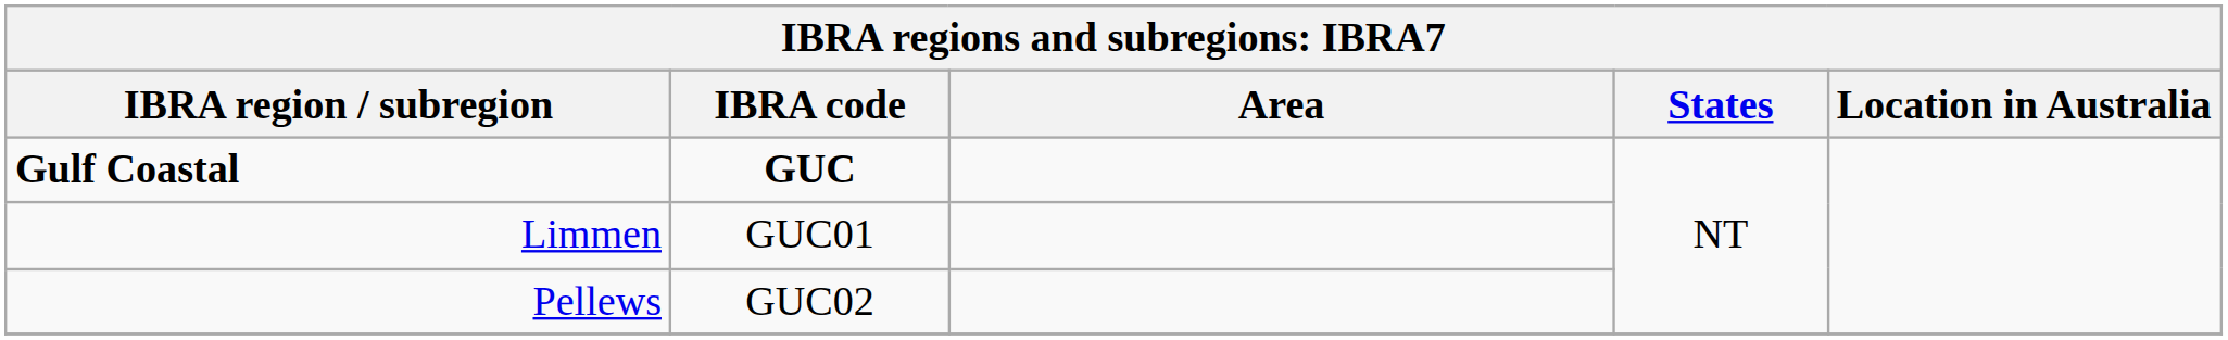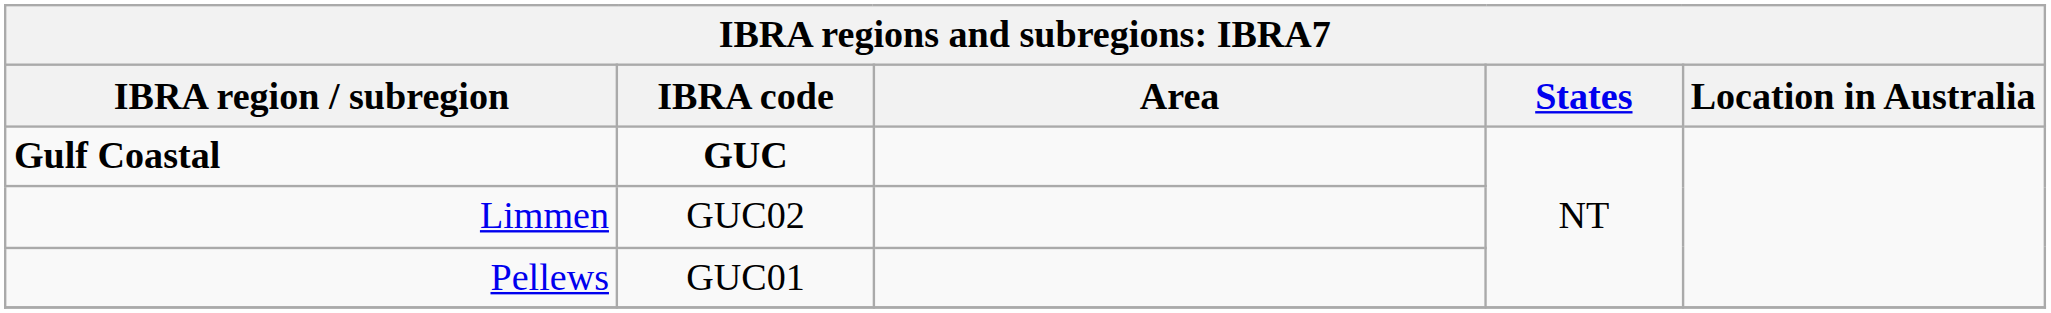Limmen | IBRA code: GUC01 -> GUC02
Pellews | IBRA code: GUC02 -> GUC01
